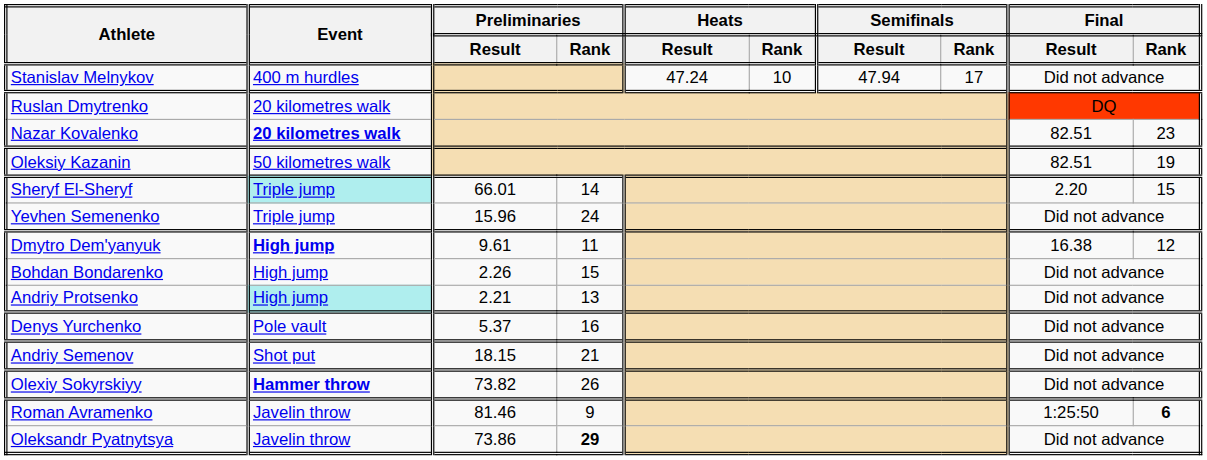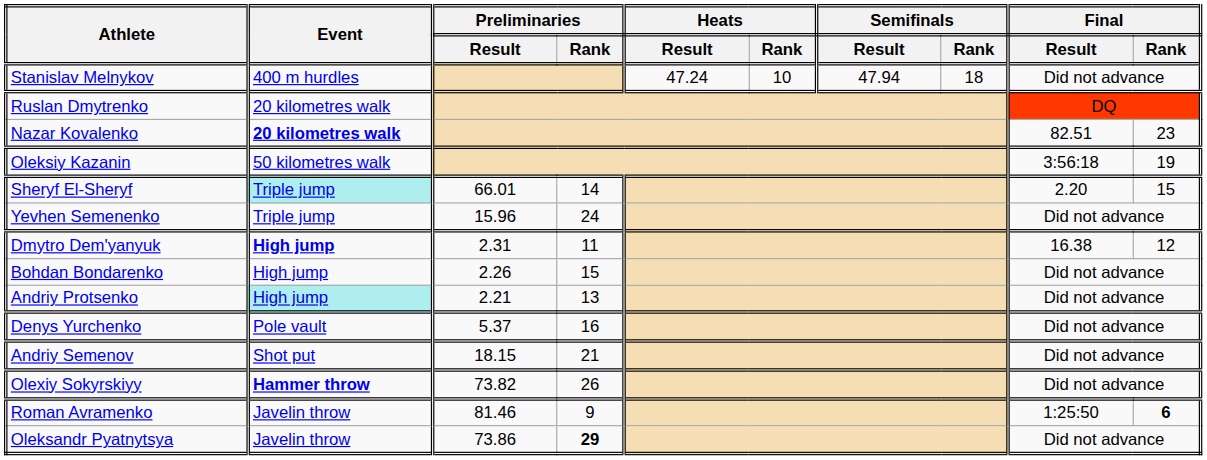Stanislav Melnykov | Semifinals / Rank: 17 -> 18
Oleksiy Kazanin | Final / Result: 82.51 -> 3:56:18
Dmytro Dem'yanyuk | Preliminaries / Result: 9.61 -> 2.31
